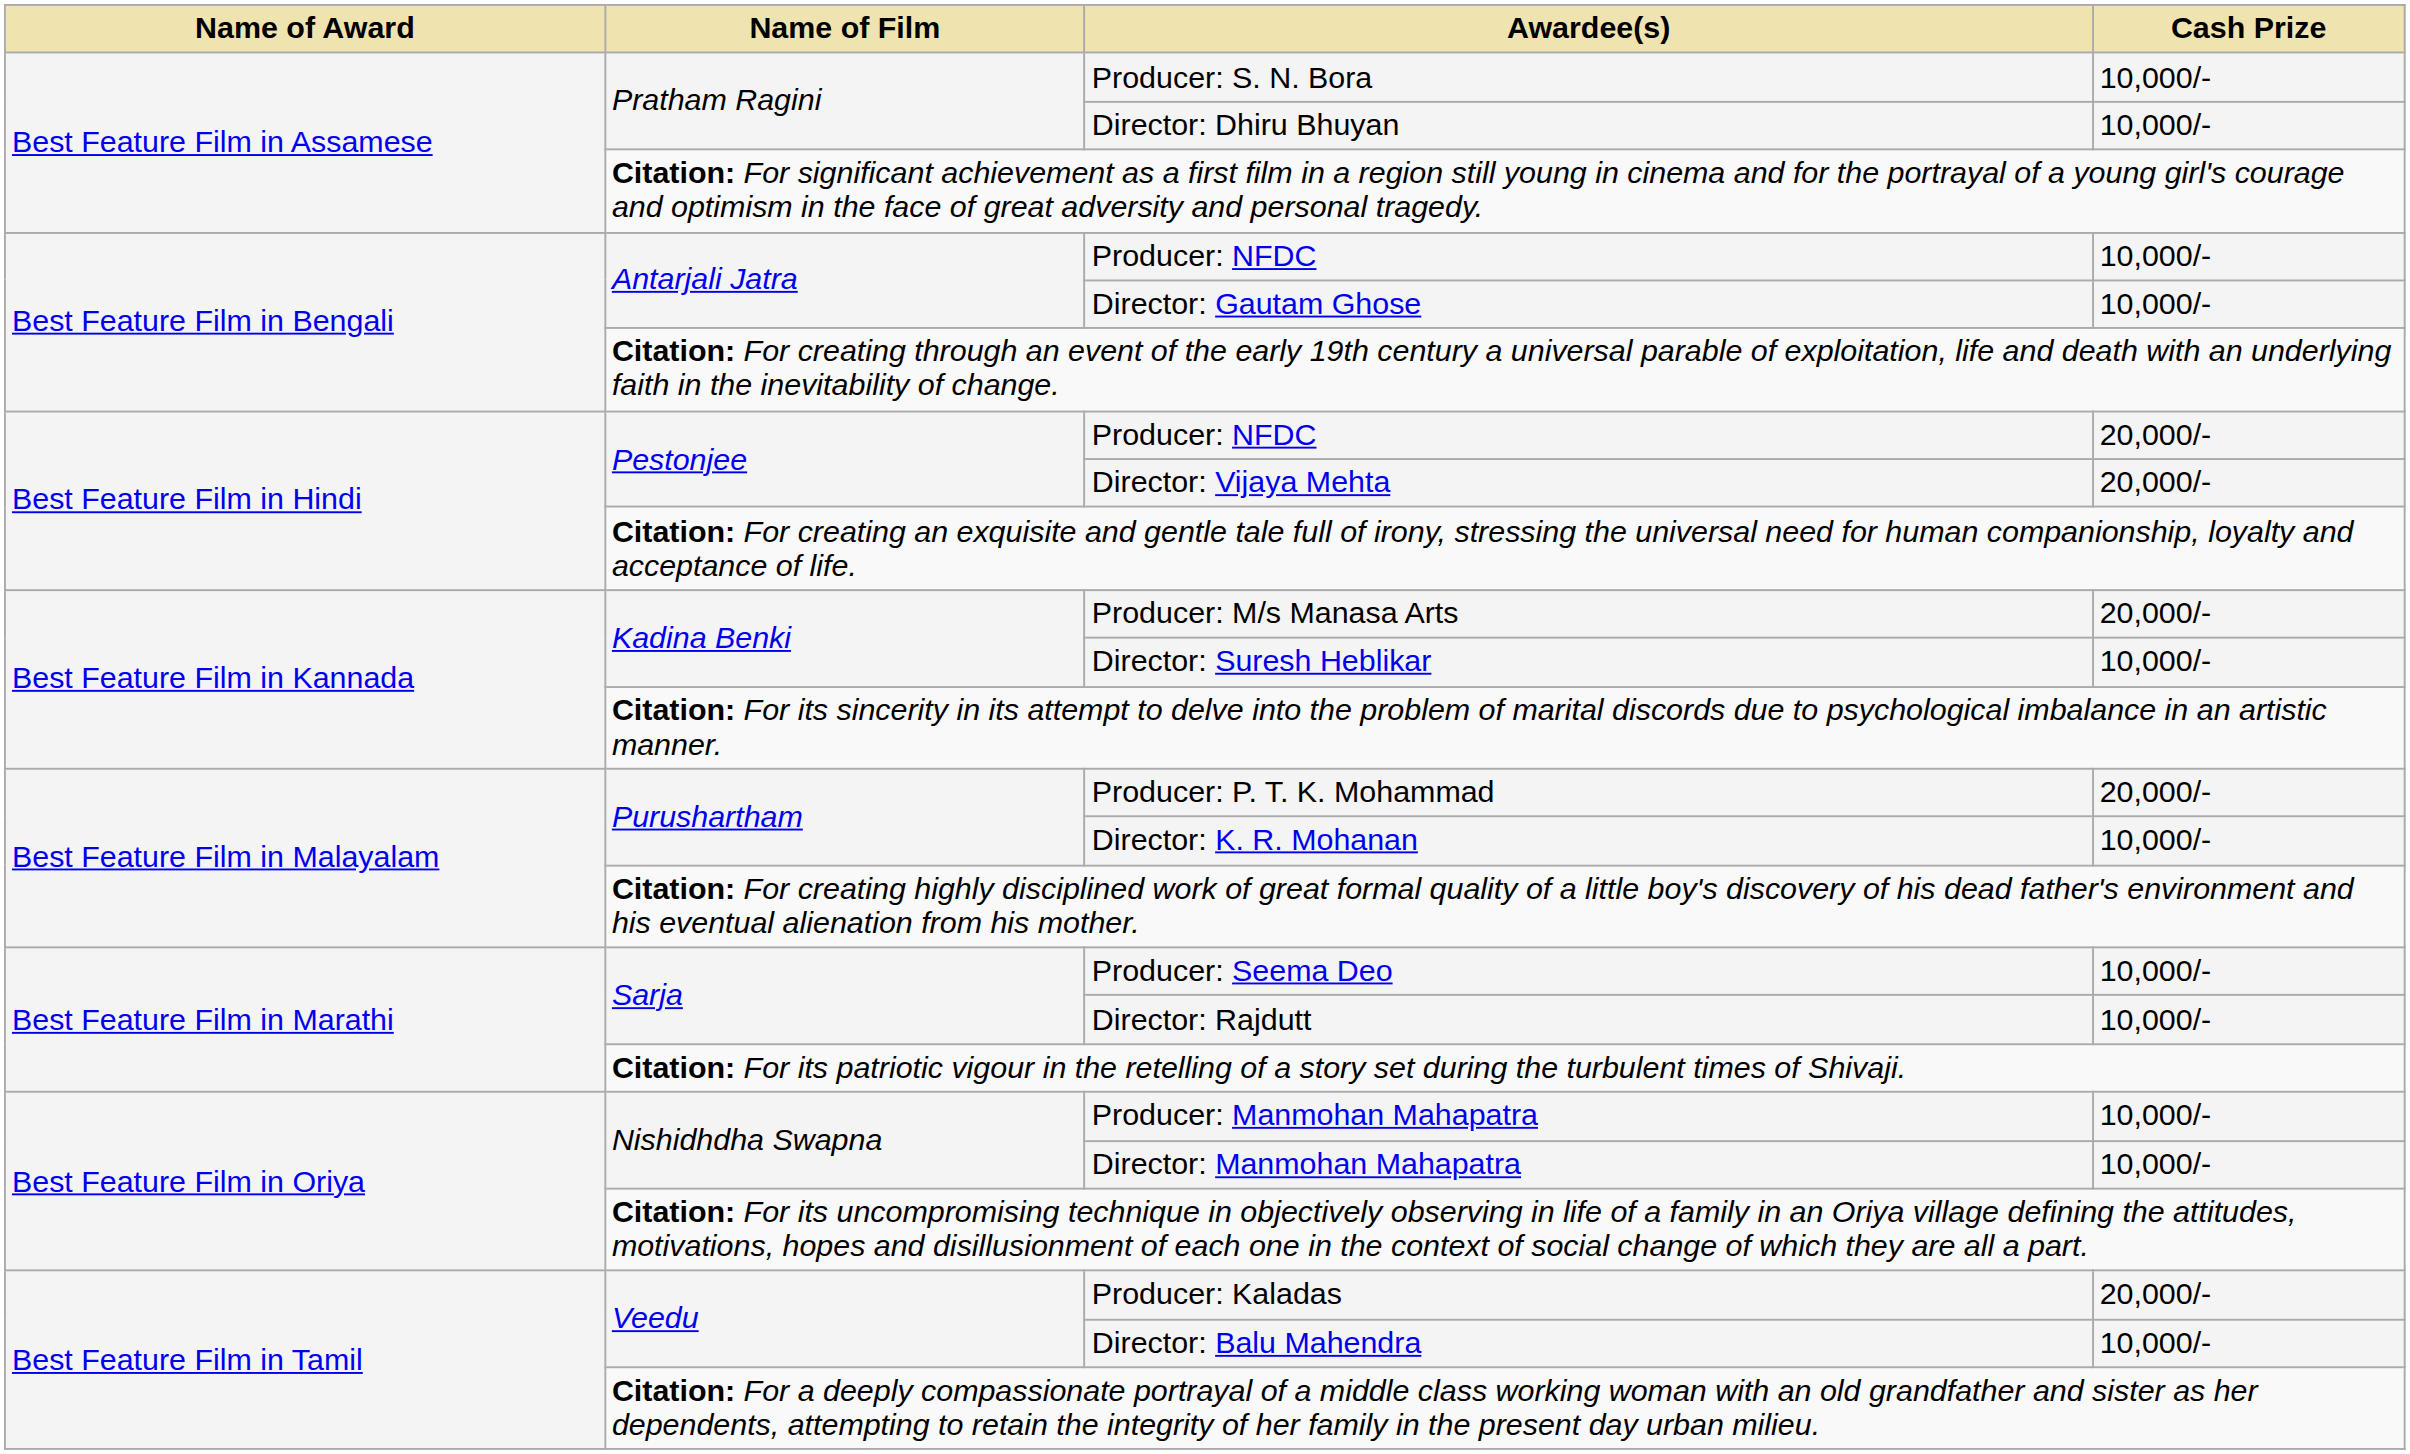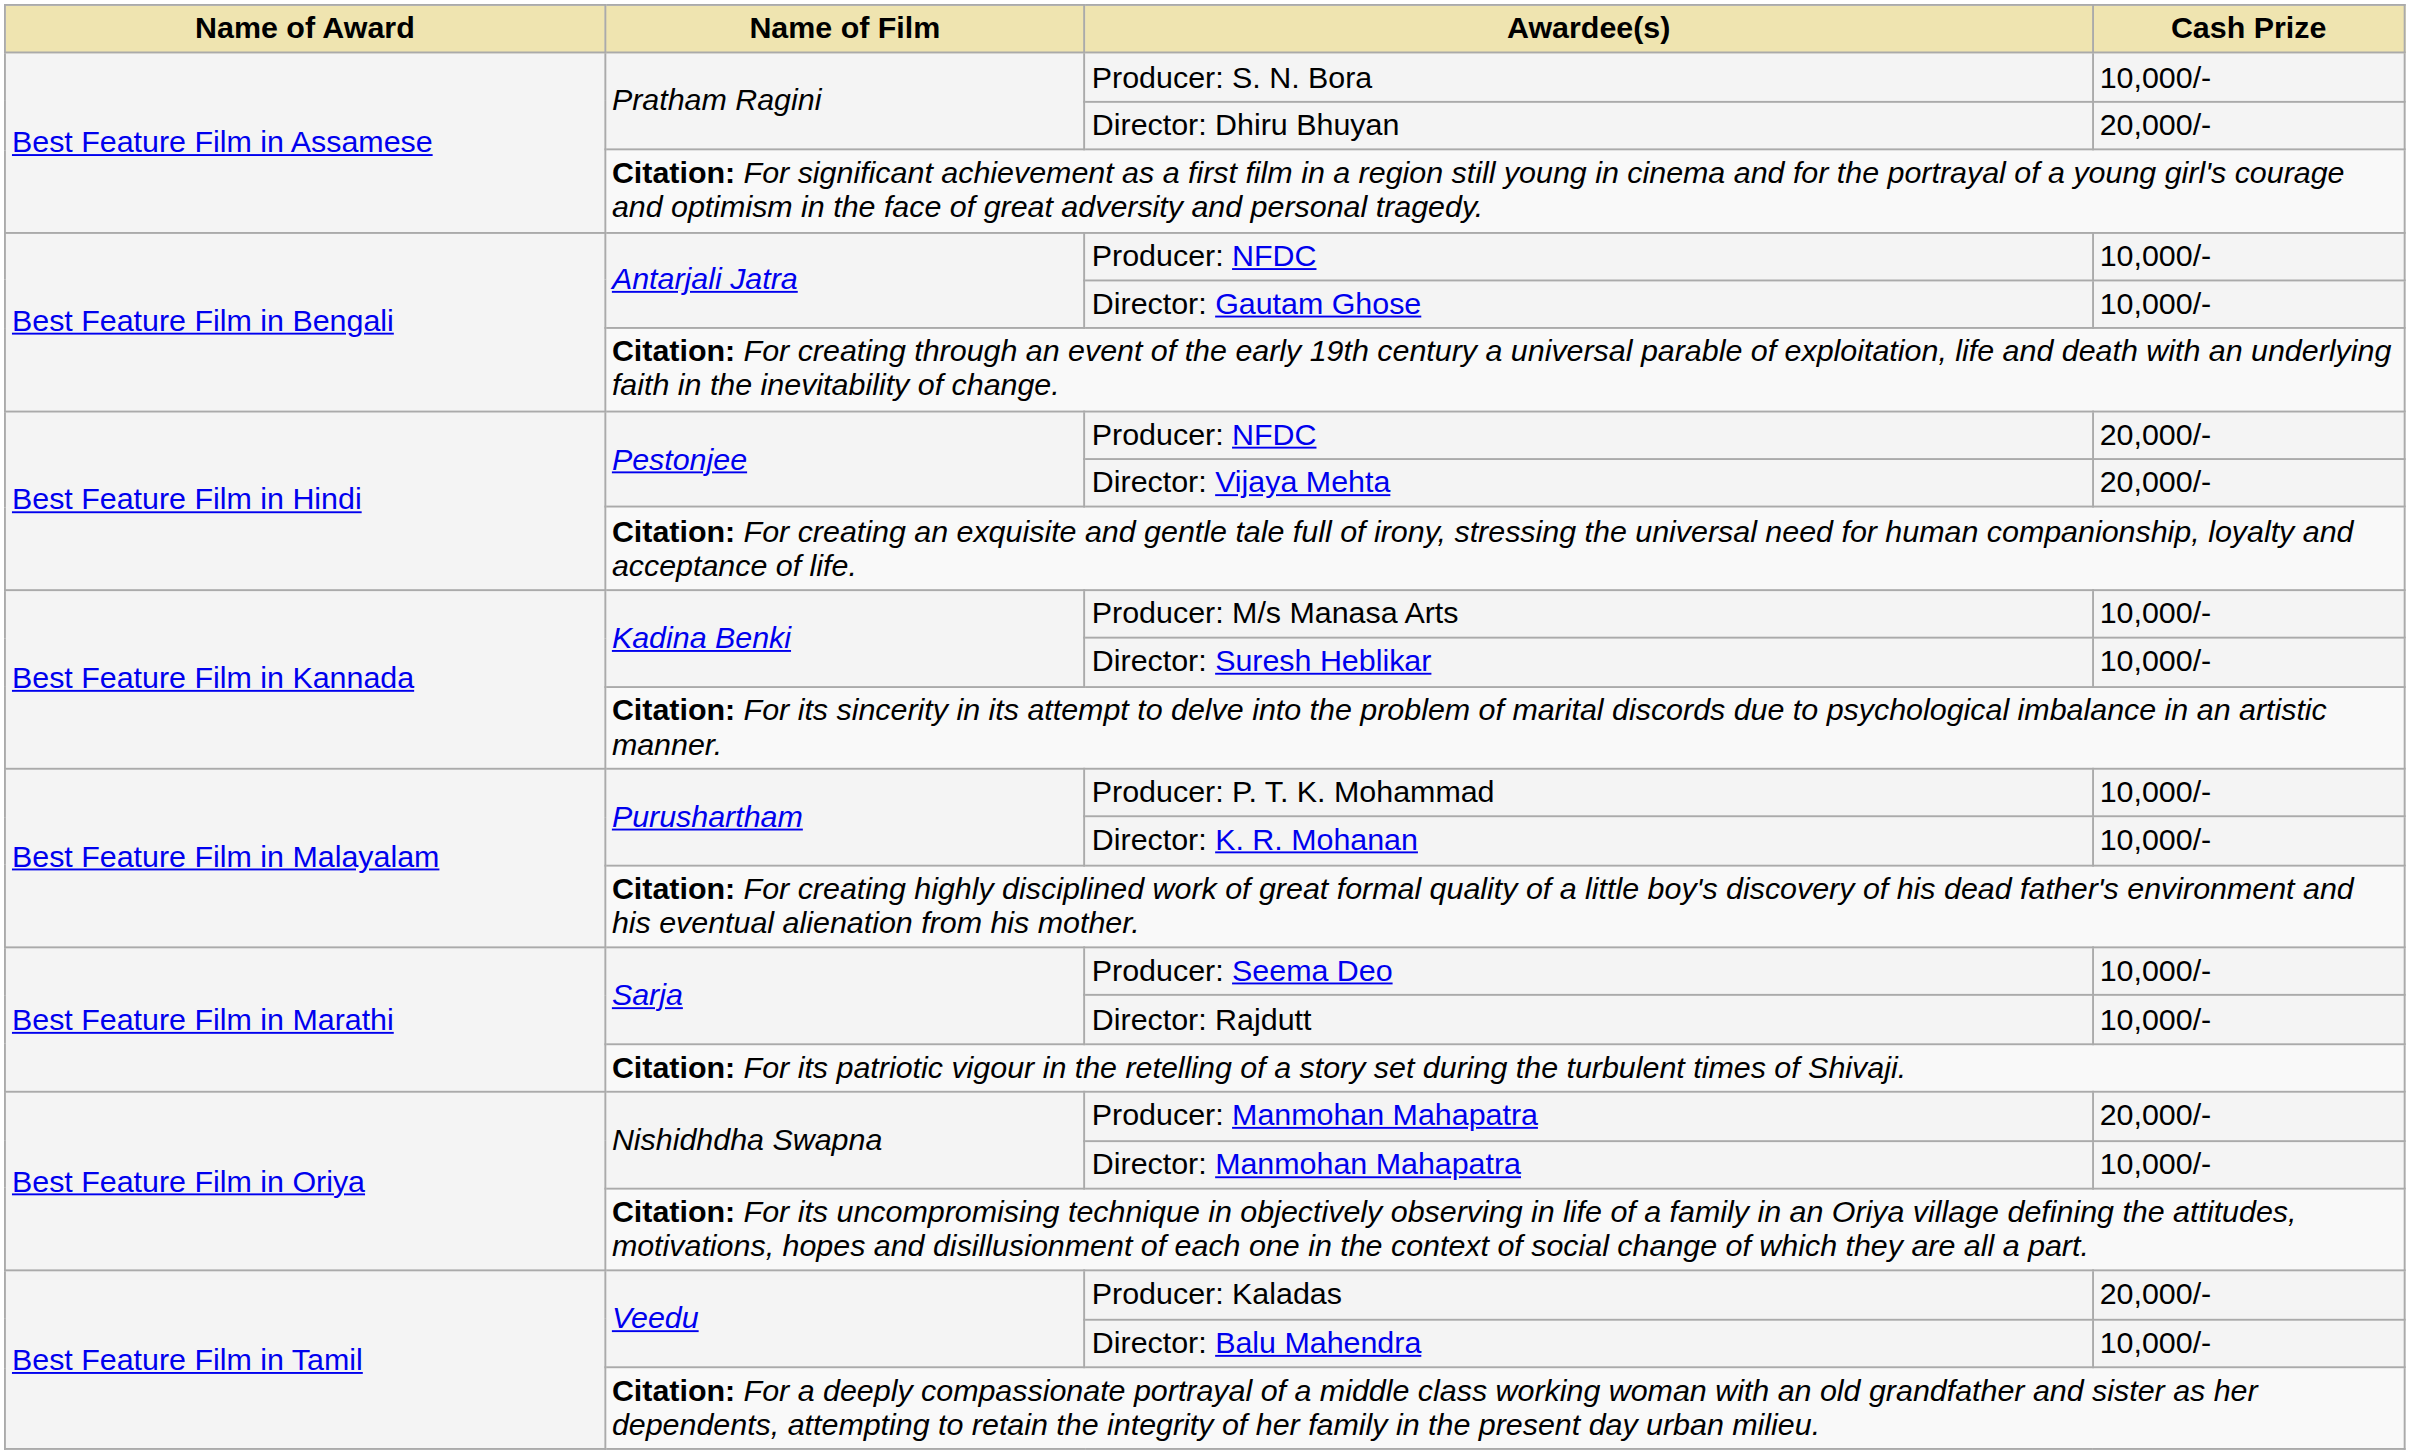Director: Dhiru Bhuyan | Cash Prize: 10,000/- -> 20,000/-
Producer: M/s Manasa Arts | Cash Prize: 20,000/- -> 10,000/-
Producer: P. T. K. Mohammad | Cash Prize: 20,000/- -> 10,000/-
Producer: Manmohan Mahapatra | Cash Prize: 10,000/- -> 20,000/-
